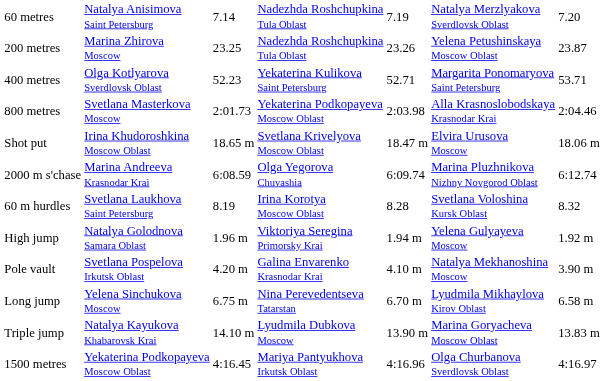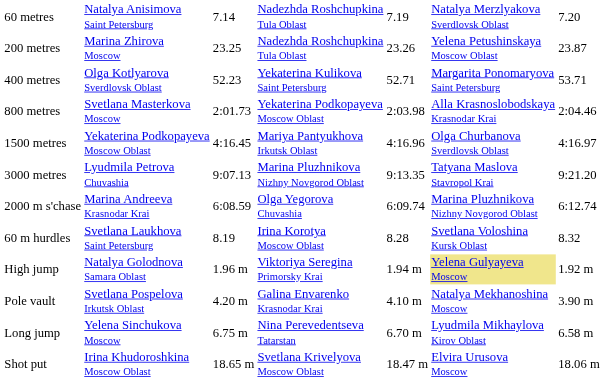rows swapped: 1500 metres <-> Shot put
+ row: 3000 metres | Lyudmila Petrova Chuvashia | 9:07.13 | Marina Pluzhnikova Nizhny Novgorod Oblast | 9:13.35 | Tatyana Maslova Stavropol Krai | 9:21.20
High jump | column 6: no background -> khaki background
- row: Triple jump | Natalya Kayukova Khabarovsk Krai | 14.10 m | Lyudmila Dubkova Moscow | 13.90 m | Marina Goryacheva Moscow Oblast | 13.83 m
